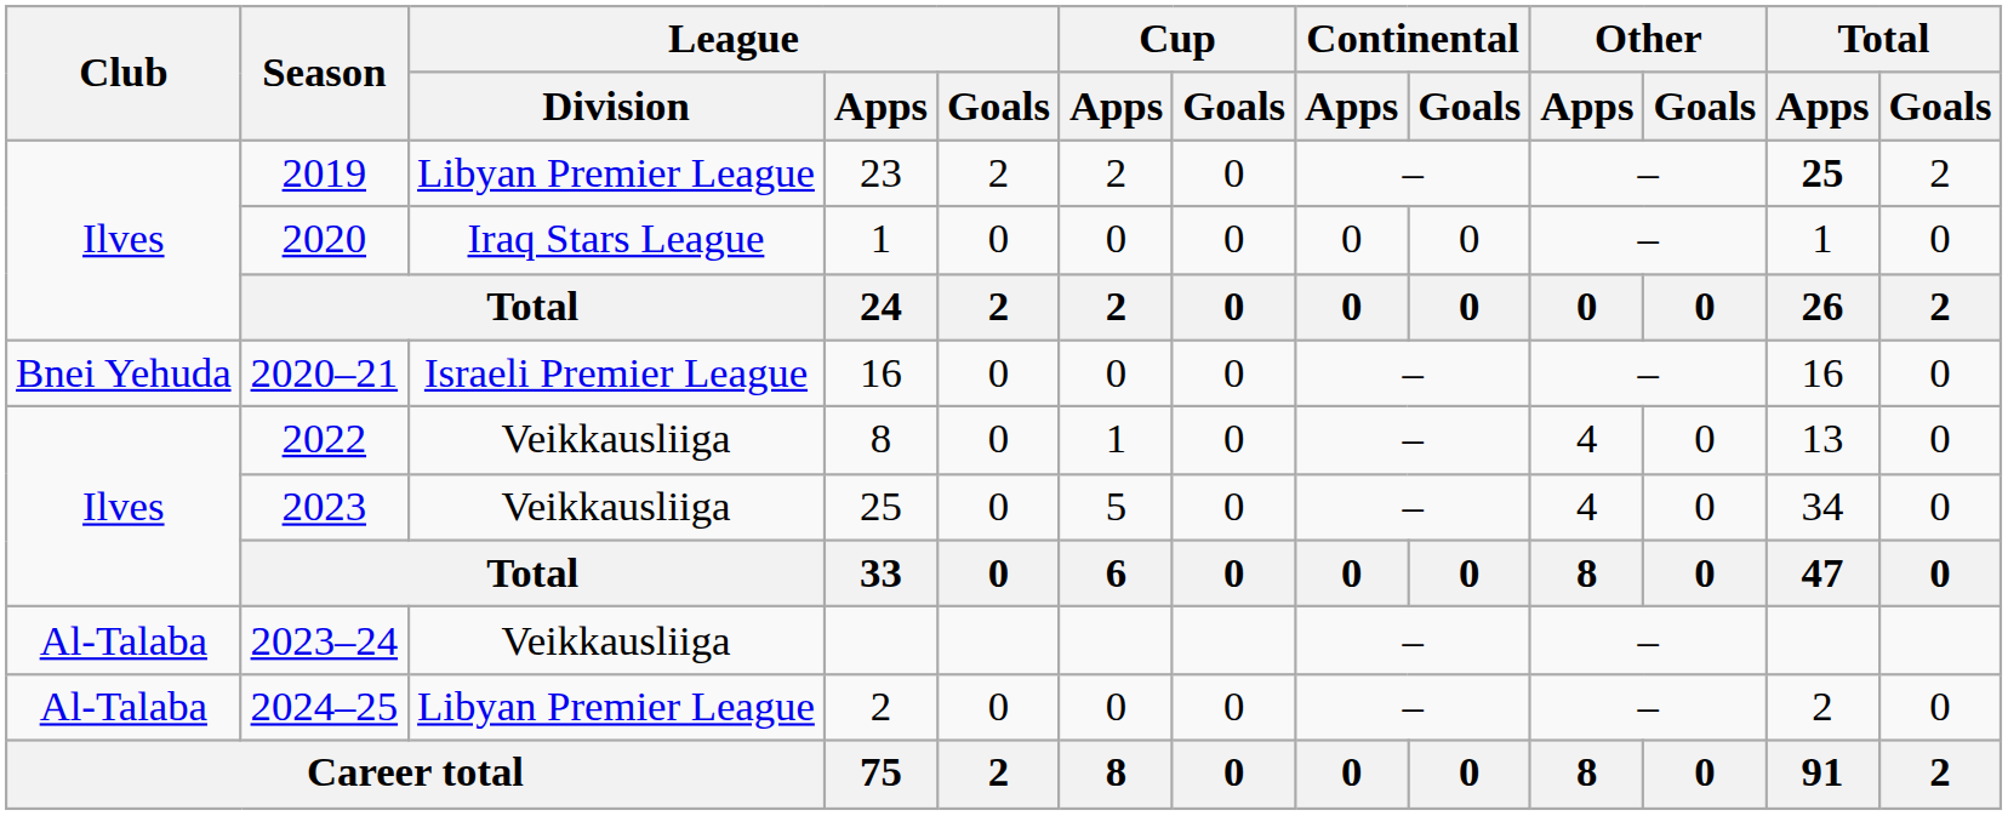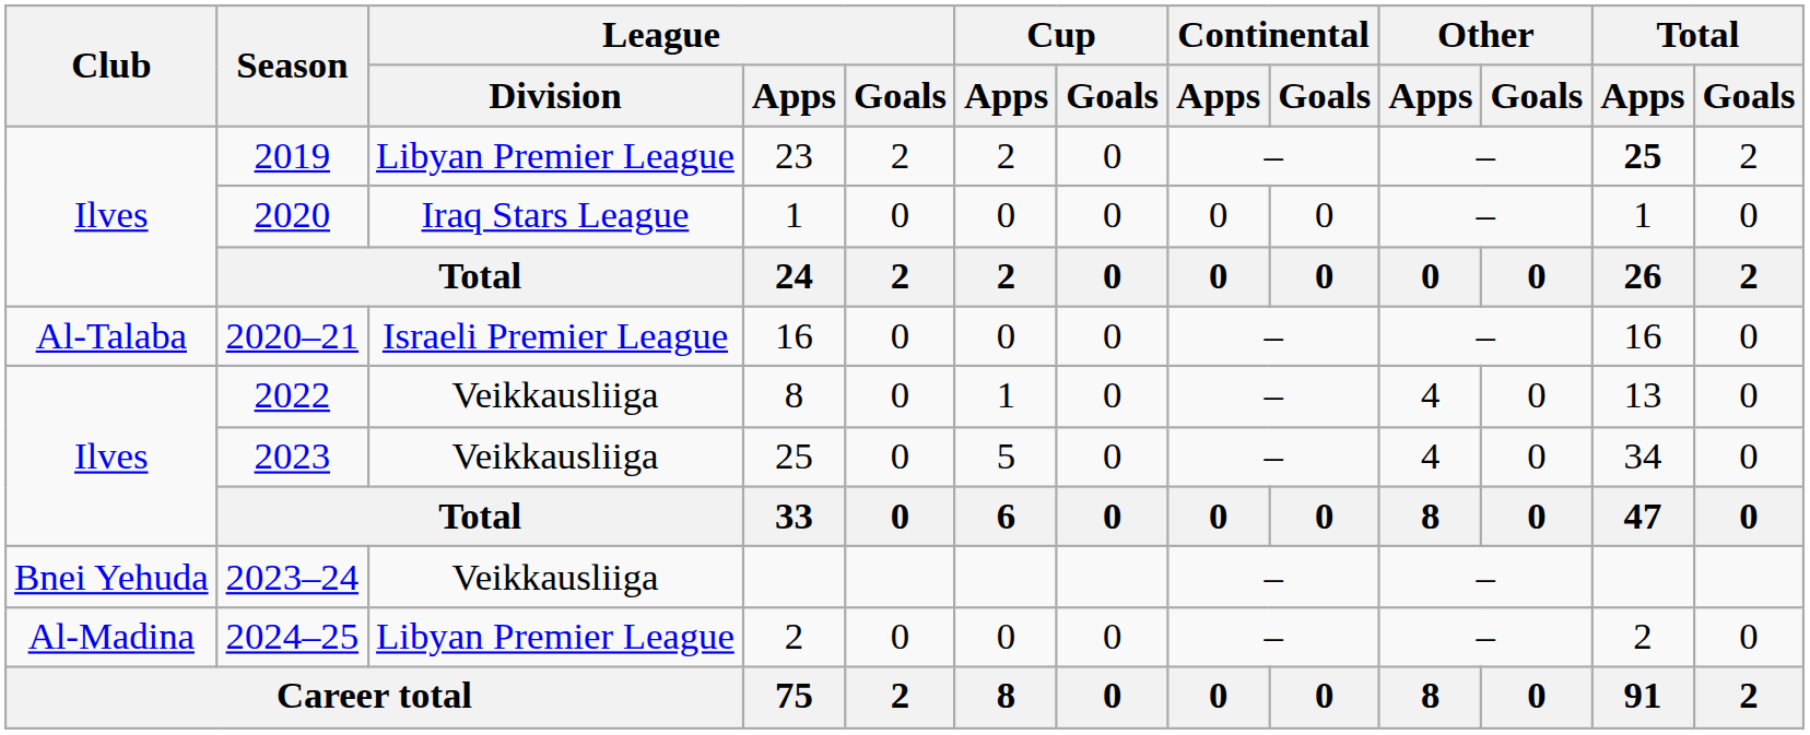2020–21 | Club: Bnei Yehuda -> Al-Talaba
2023–24 | Club: Al-Talaba -> Bnei Yehuda
2024–25 | Club: Al-Talaba -> Al-Madina
